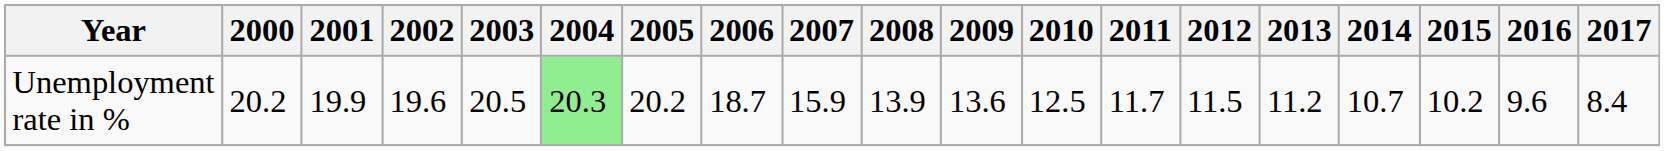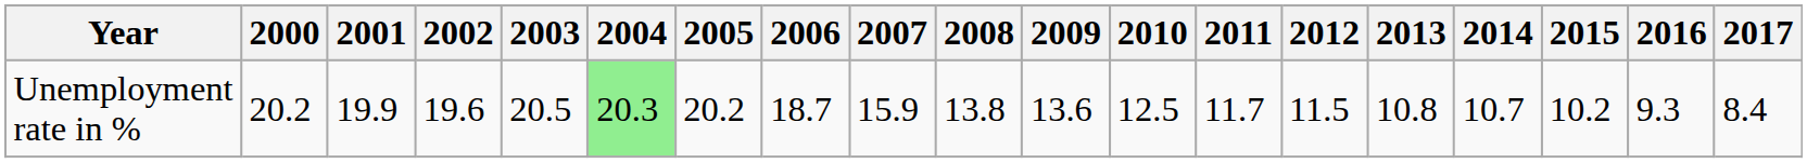Unemployment rate in % | 2008: 13.9 -> 13.8
Unemployment rate in % | 2013: 11.2 -> 10.8
Unemployment rate in % | 2016: 9.6 -> 9.3
